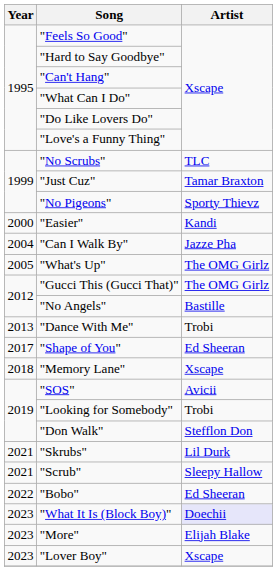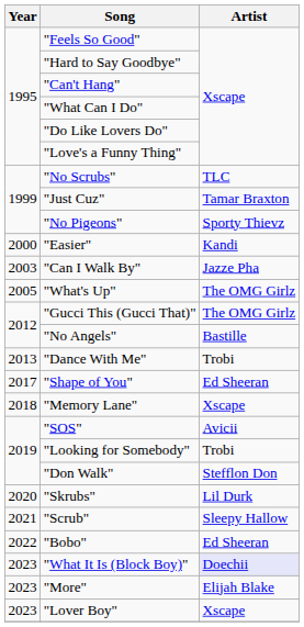"Can I Walk By" | Year: 2004 -> 2003
"Skrubs" | Year: 2021 -> 2020
